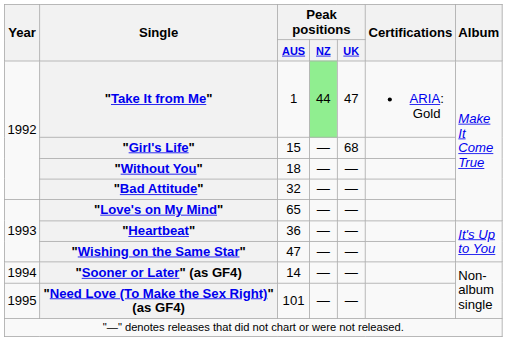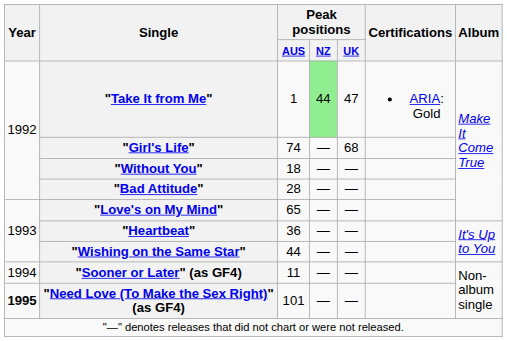"Girl's Life" | Peak positions / AUS: 15 -> 74
"Bad Attitude" | Peak positions / AUS: 32 -> 28
"Wishing on the Same Star" | Peak positions / AUS: 47 -> 44
"Sooner or Later" (as GF4) | Peak positions / AUS: 14 -> 11
"Need Love (To Make the Sex Right)" (as GF4) | Year: normal -> bold
